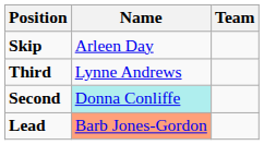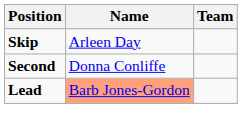- row: Third | Lynne Andrews
Second | Name: paleturquoise background -> no background
